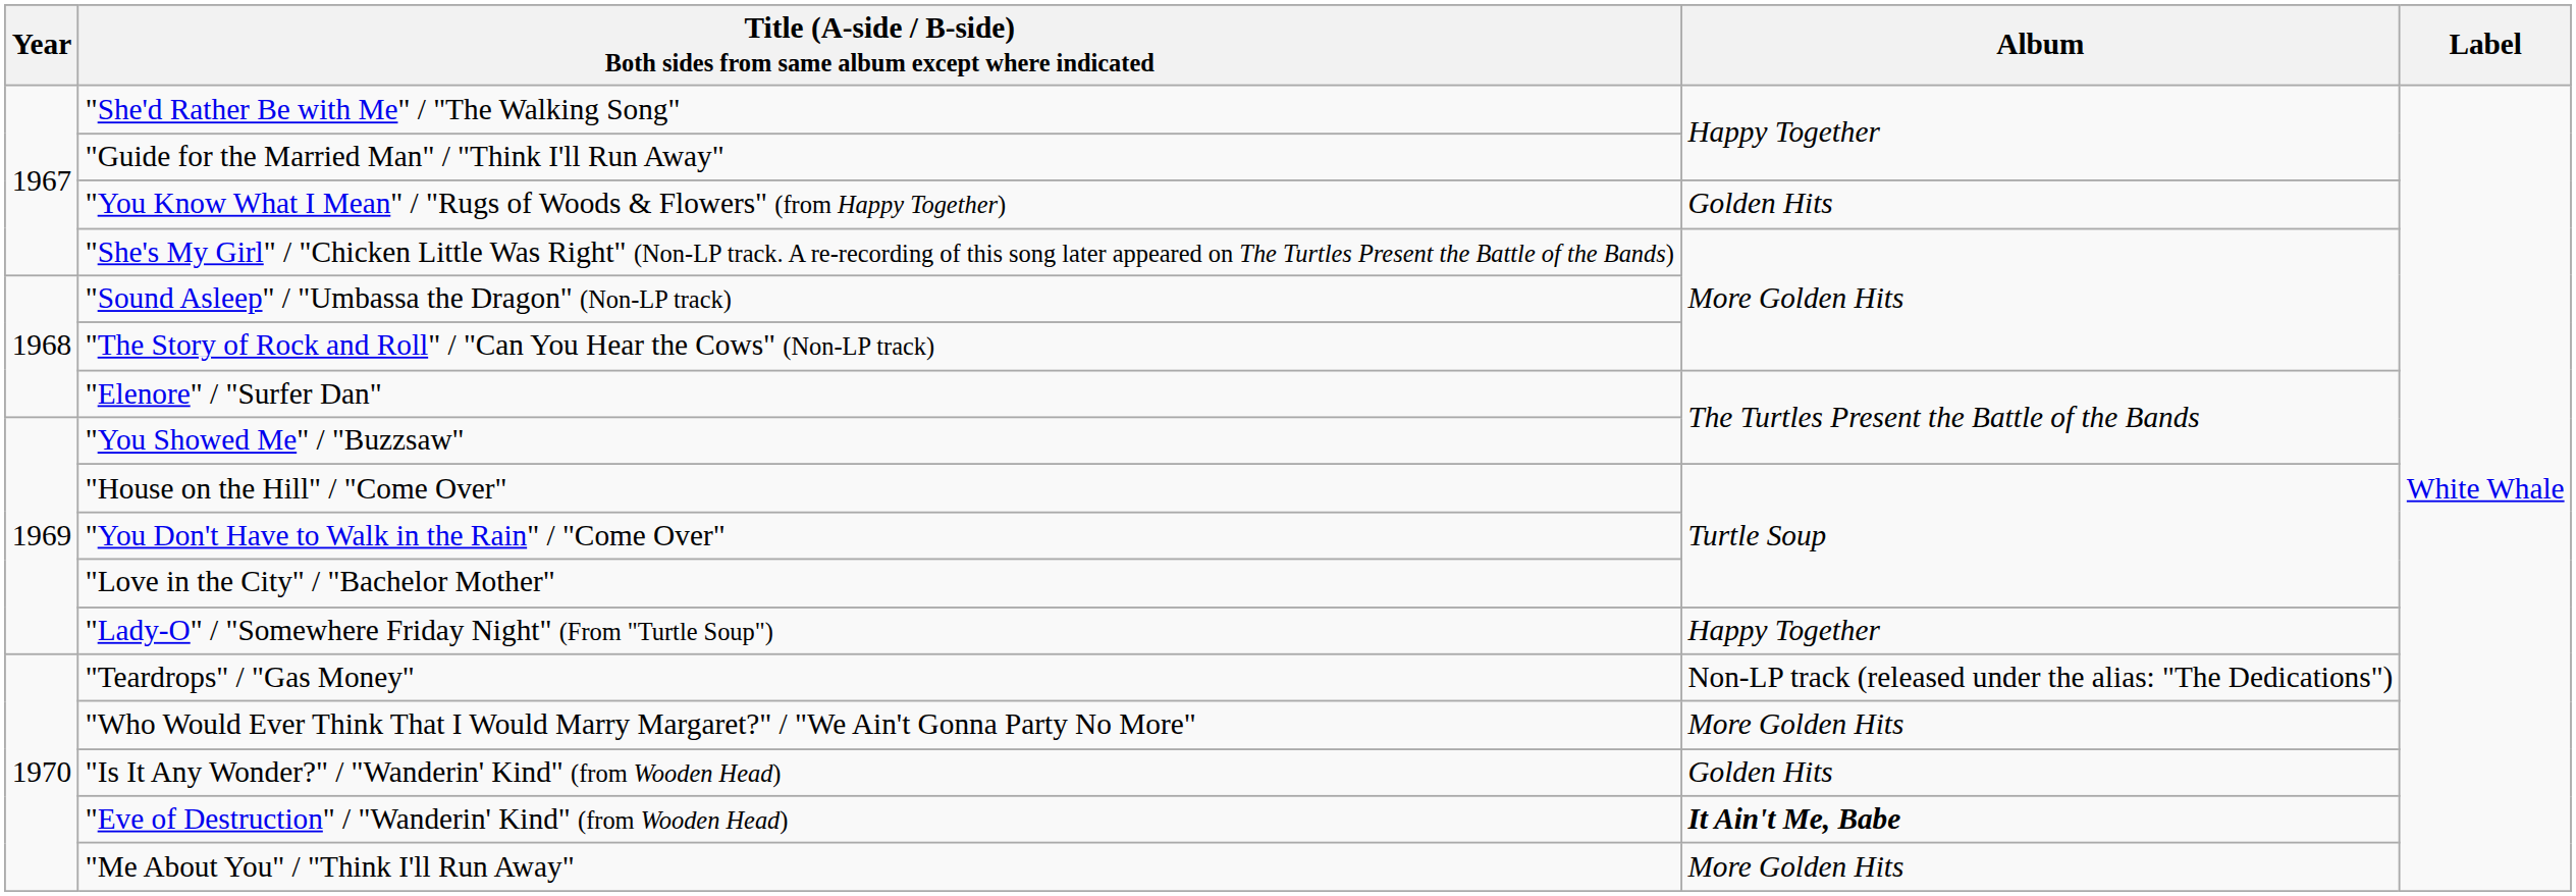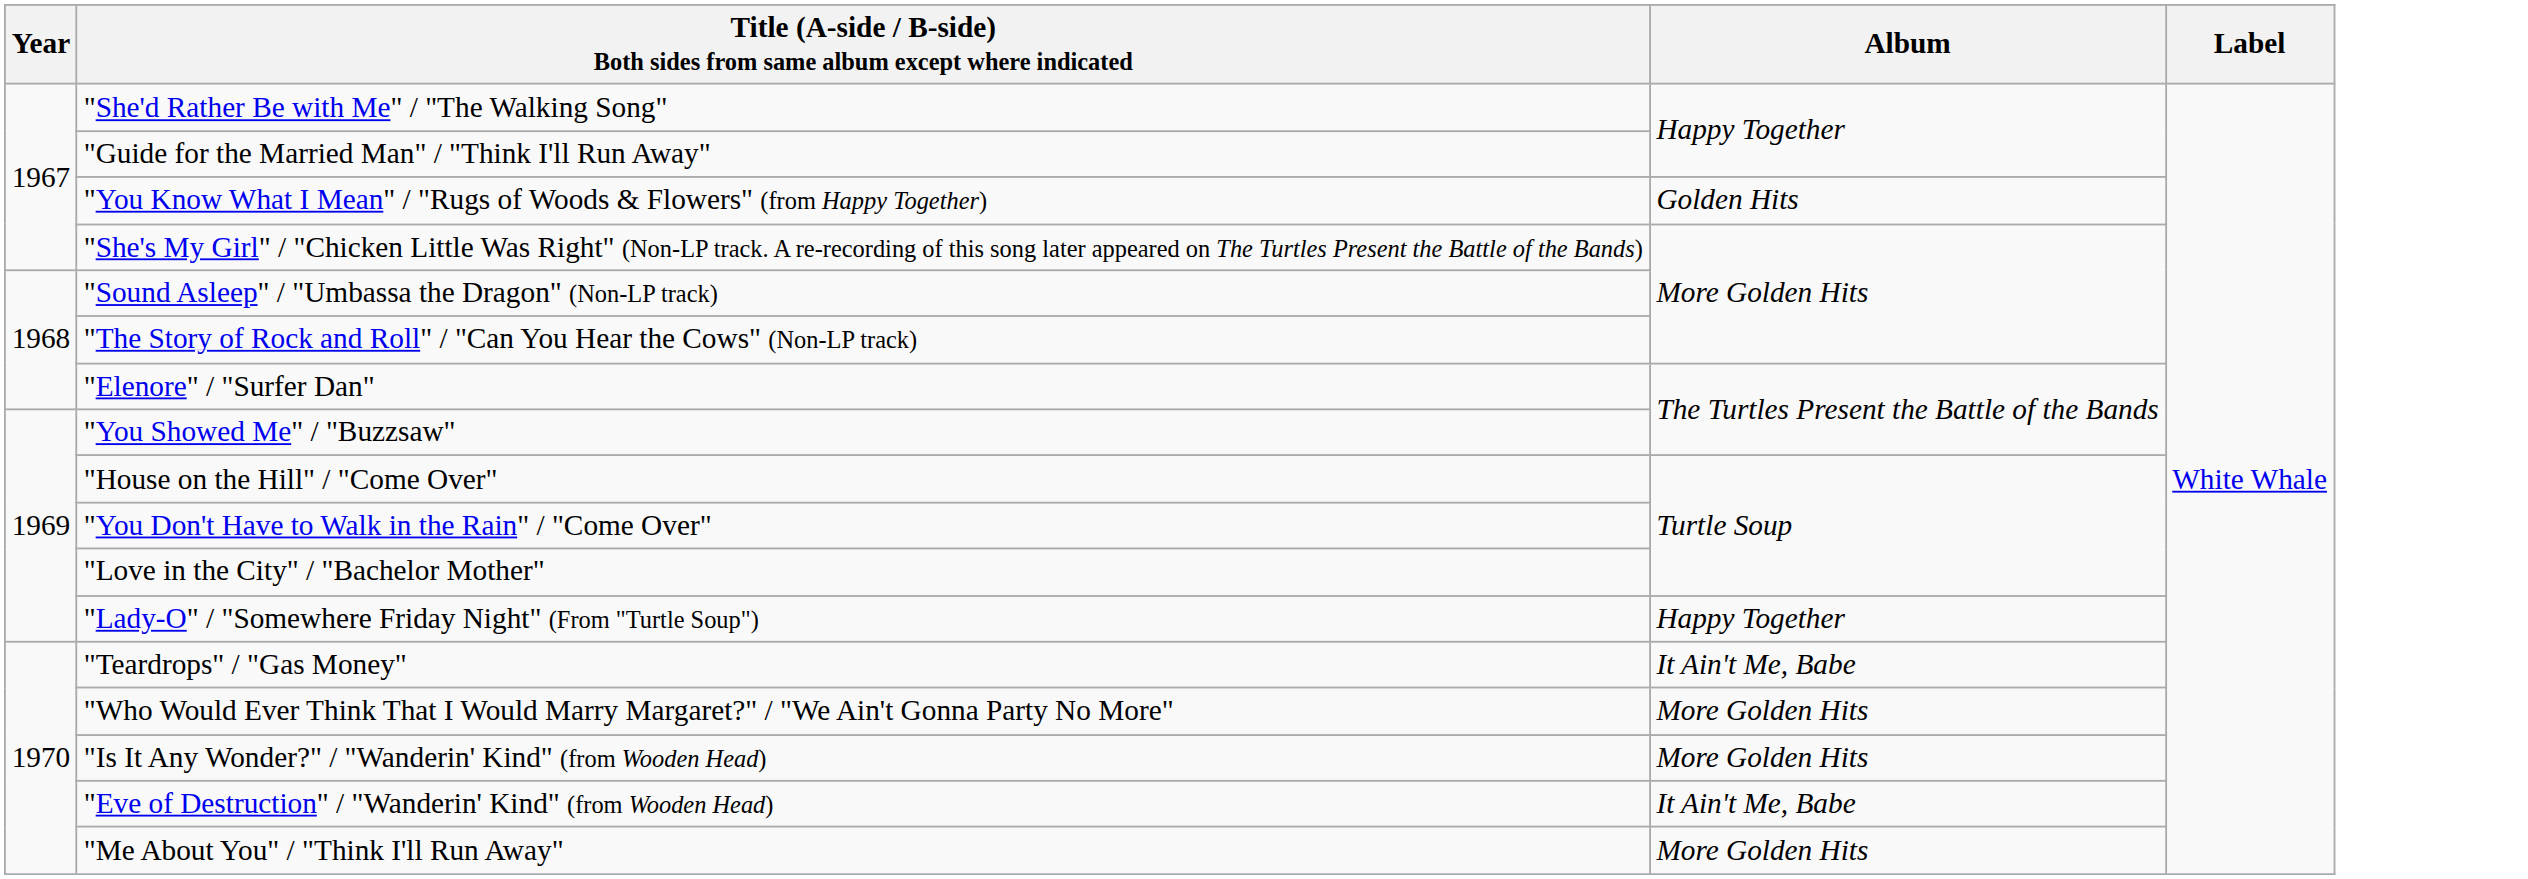"Teardrops" / "Gas Money" | Album: Non-LP track (released under the alias: "The Dedications") -> It Ain't Me, Babe
"Is It Any Wonder?" / "Wanderin' Kind" (from Wooden Head) | Album: Golden Hits -> More Golden Hits
"Eve of Destruction" / "Wanderin' Kind" (from Wooden Head) | Album: bold -> normal
